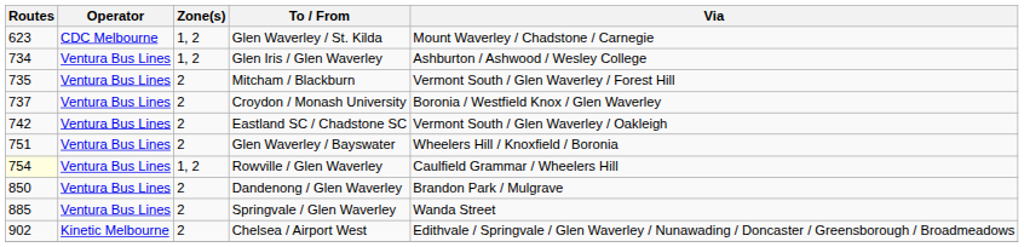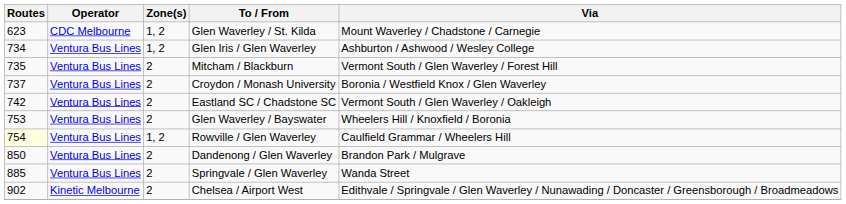Glen Waverley / Bayswater | Routes: 751 -> 753
